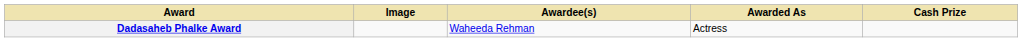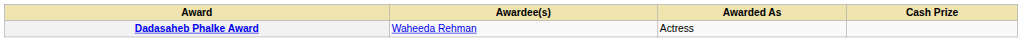- column: Image
